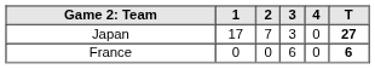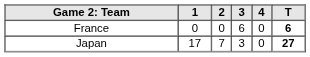rows swapped: Japan <-> France
